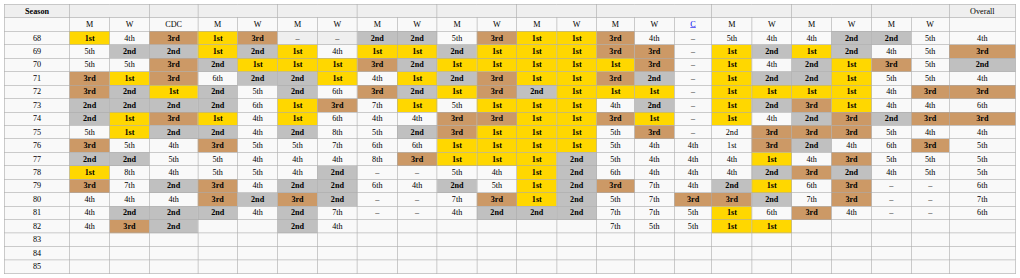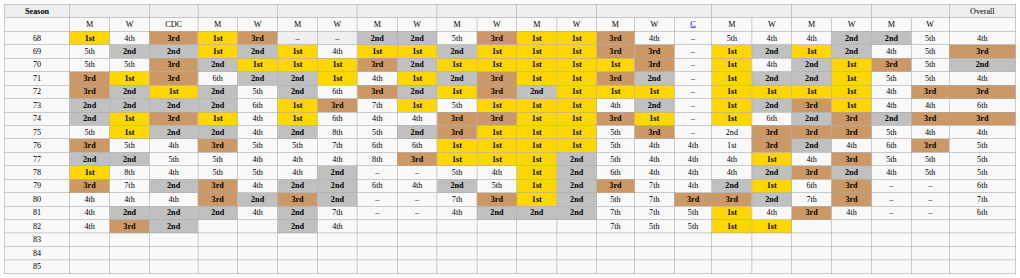74 | column 19: 4th -> 6th
81 | column 19: 6th -> 4th
